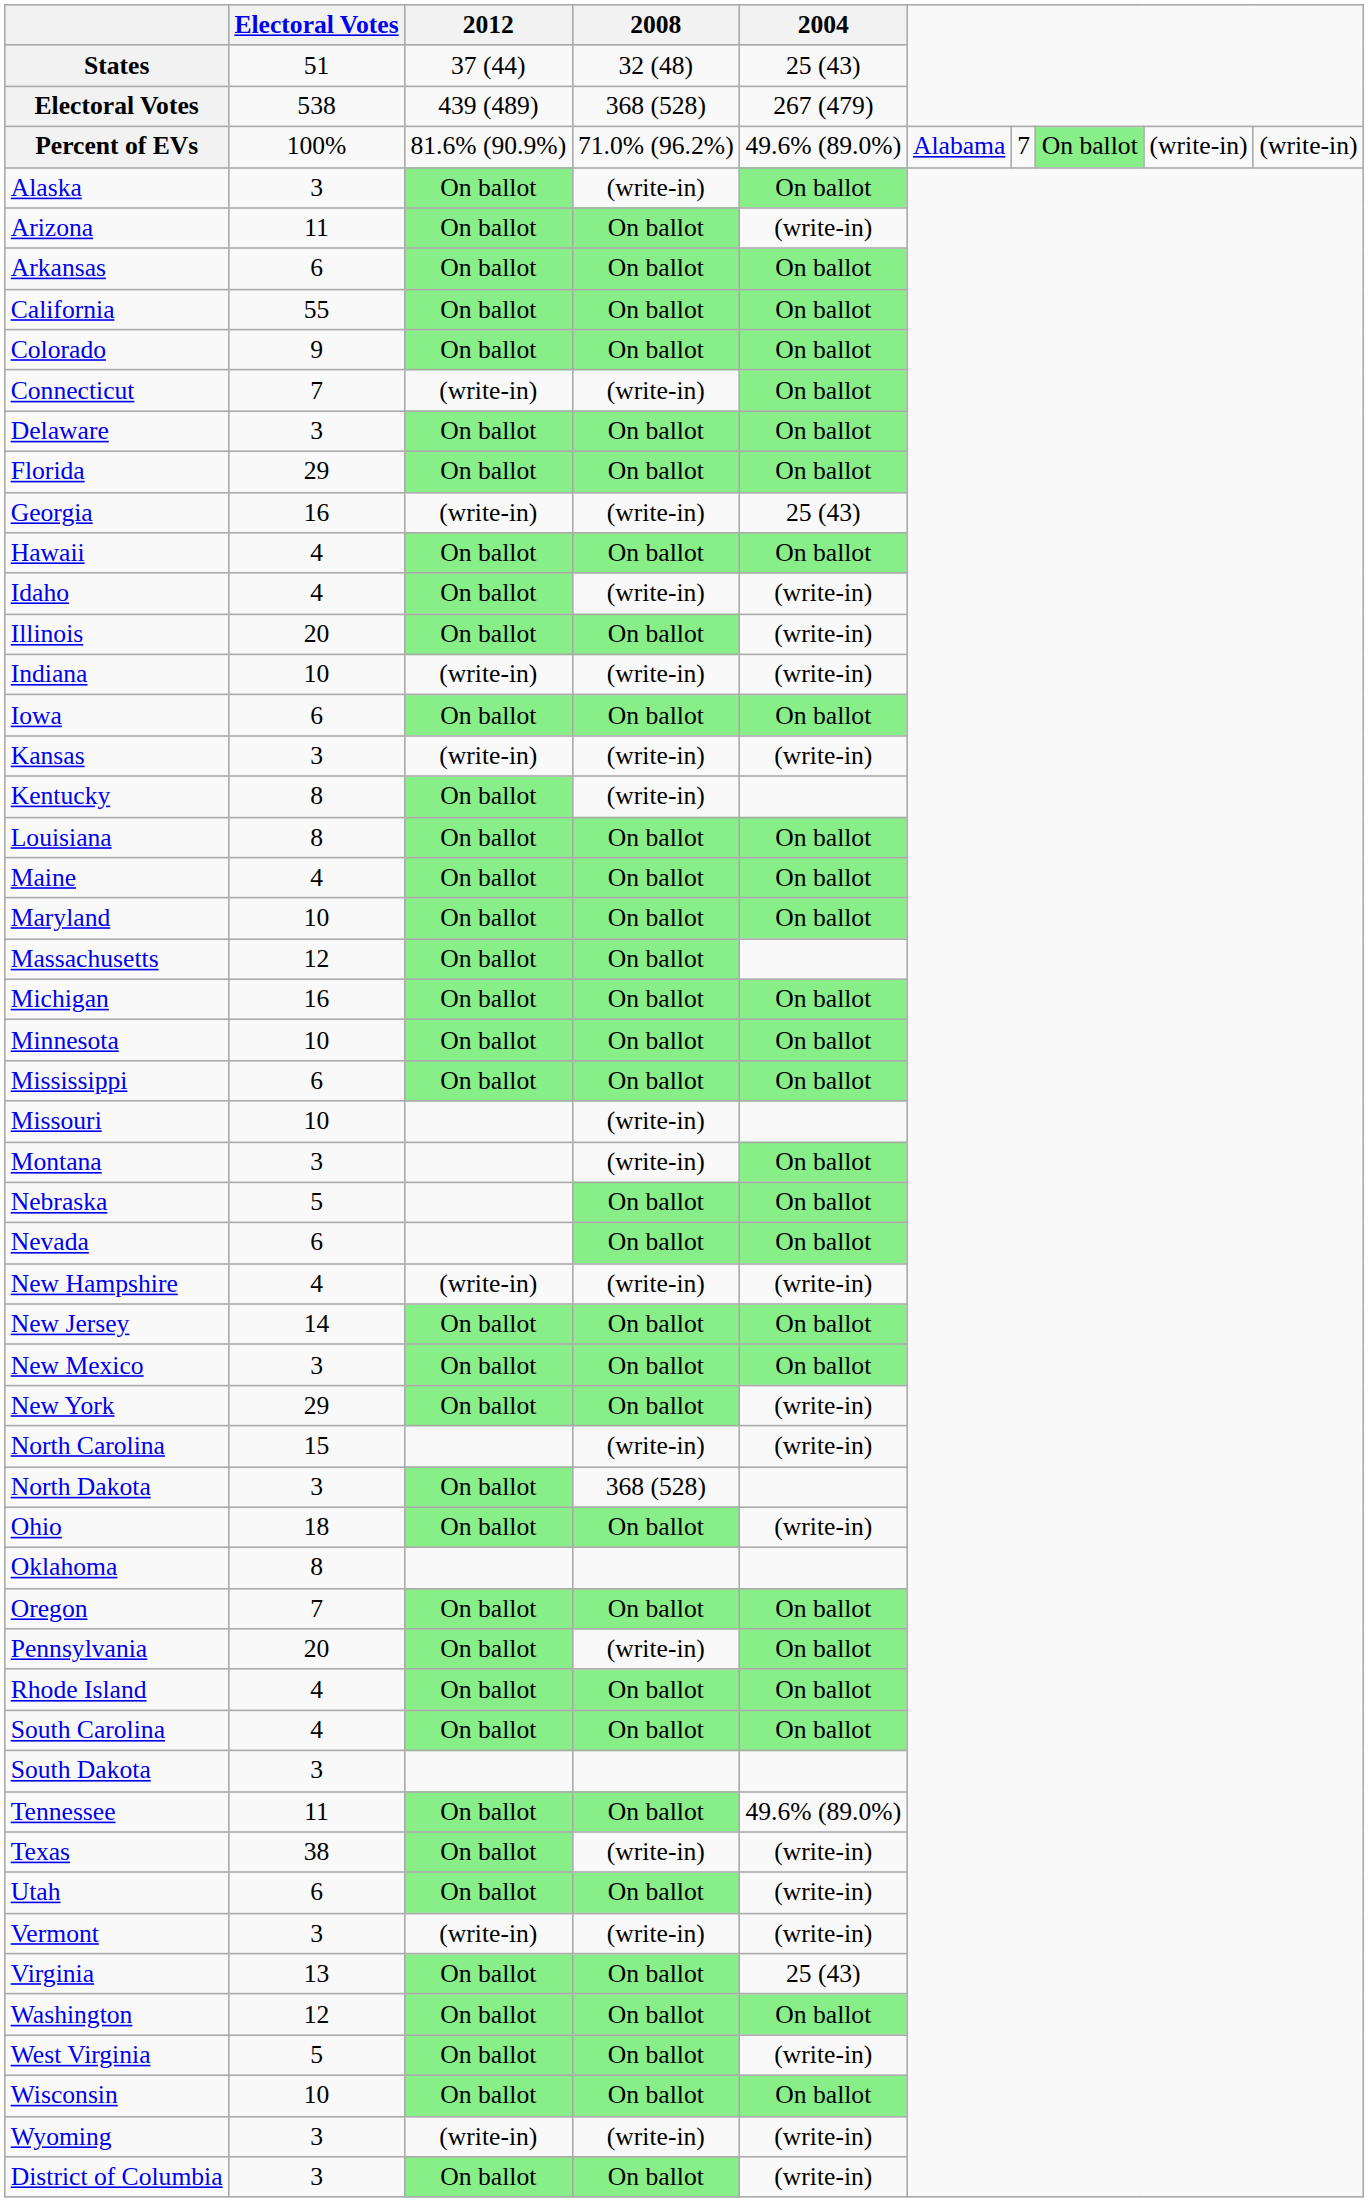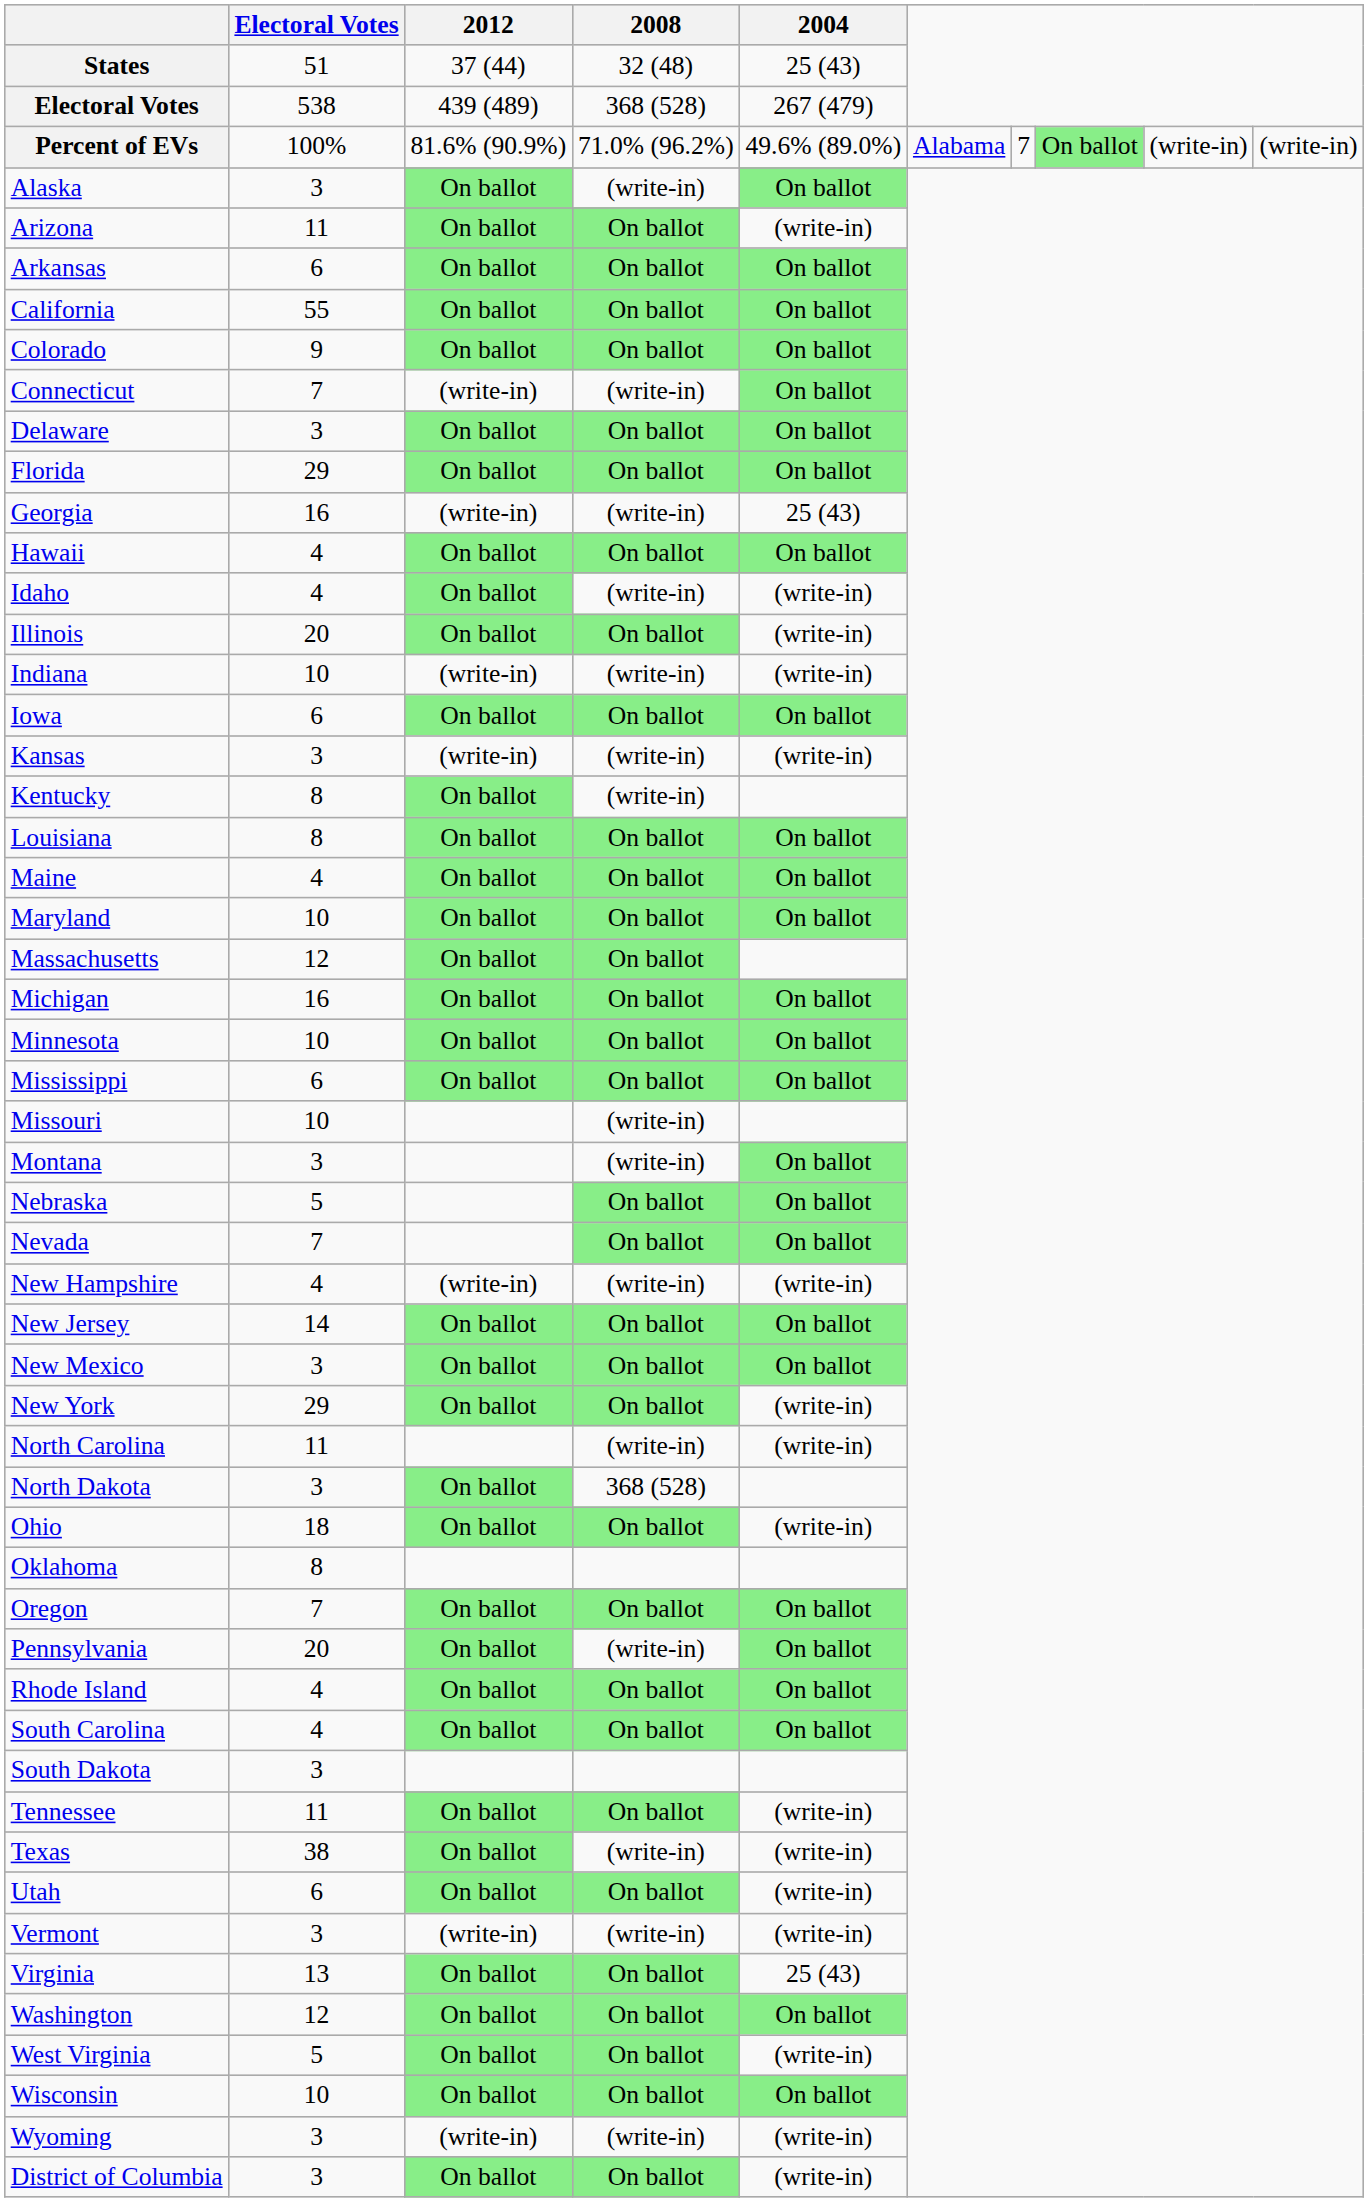Nevada | Electoral Votes: 6 -> 7
North Carolina | Electoral Votes: 15 -> 11
Tennessee | 2004: 49.6% (89.0%) -> (write-in)
